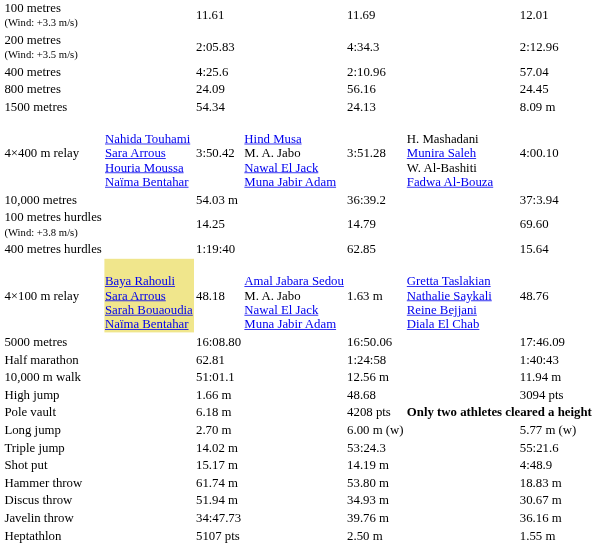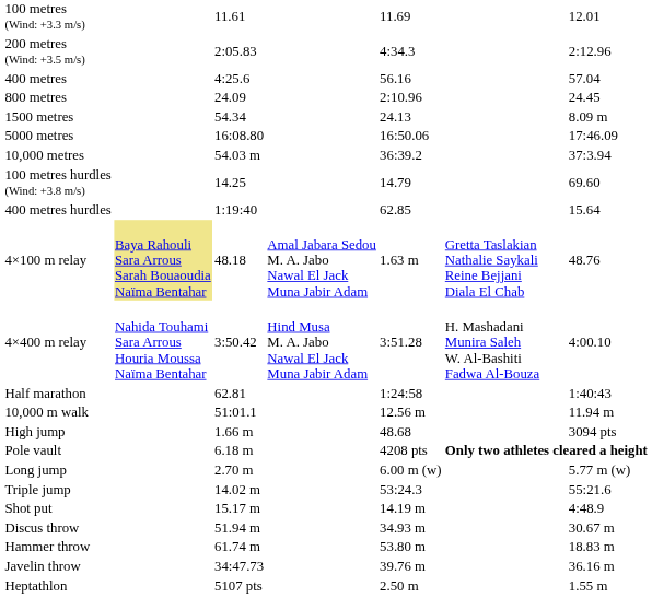400 metres | column 5: 2:10.96 -> 56.16
800 metres | column 5: 56.16 -> 2:10.96
rows swapped: 5000 metres <-> 4×400 m relay
rows swapped: Discus throw <-> Hammer throw
